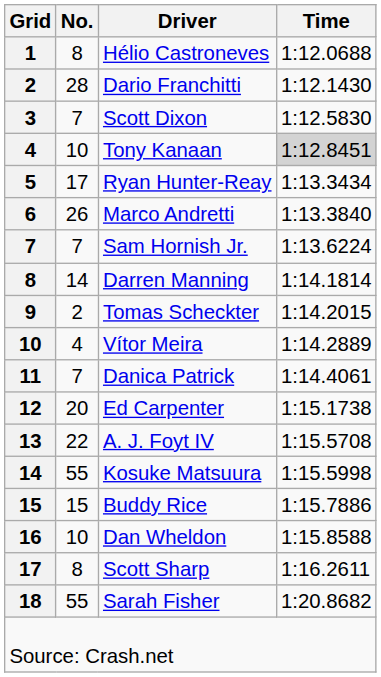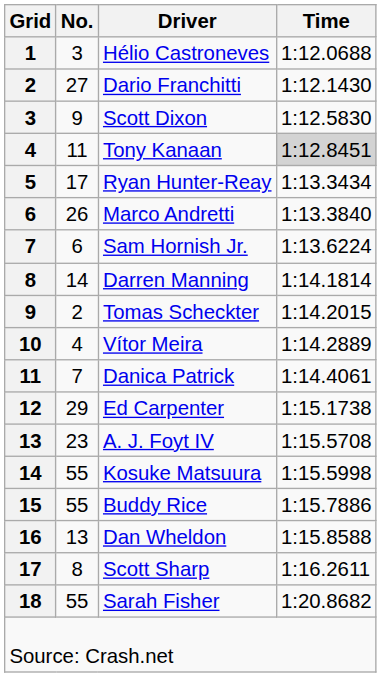Hélio Castroneves | No.: 8 -> 3
Dario Franchitti | No.: 28 -> 27
Scott Dixon | No.: 7 -> 9
Tony Kanaan | No.: 10 -> 11
Sam Hornish Jr. | No.: 7 -> 6
Ed Carpenter | No.: 20 -> 29
A. J. Foyt IV | No.: 22 -> 23
Buddy Rice | No.: 15 -> 55
Dan Wheldon | No.: 10 -> 13
